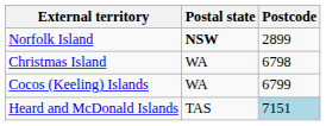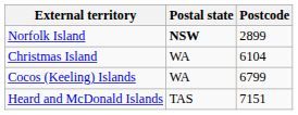Christmas Island | Postcode: 6798 -> 6104
Heard and McDonald Islands | Postcode: lightblue background -> no background
